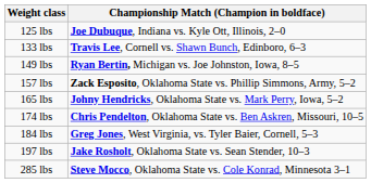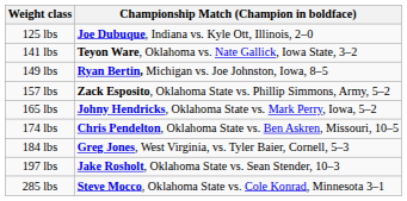- row: 133 lbs | Travis Lee, Cornell vs. Shawn Bunch, Edinboro, 6–3
+ row: 141 lbs | Teyon Ware, Oklahoma vs. Nate Gallick, Iowa State, 3–2
